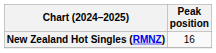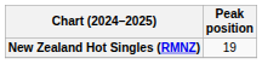New Zealand Hot Singles (RMNZ) | Peak position: 16 -> 19
